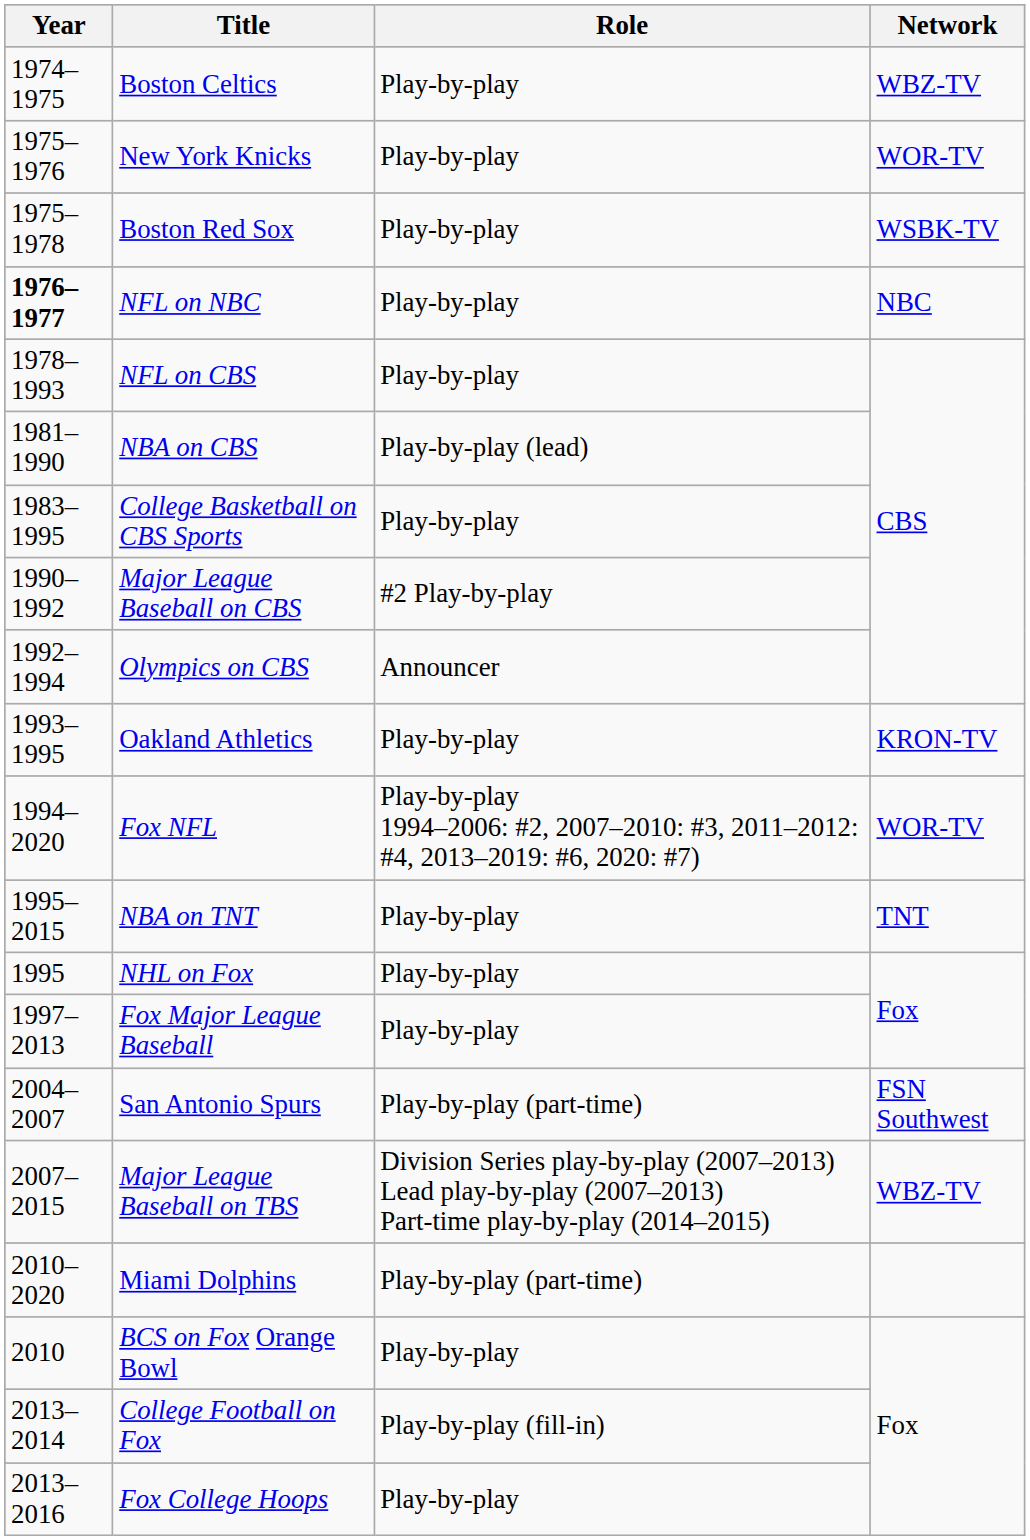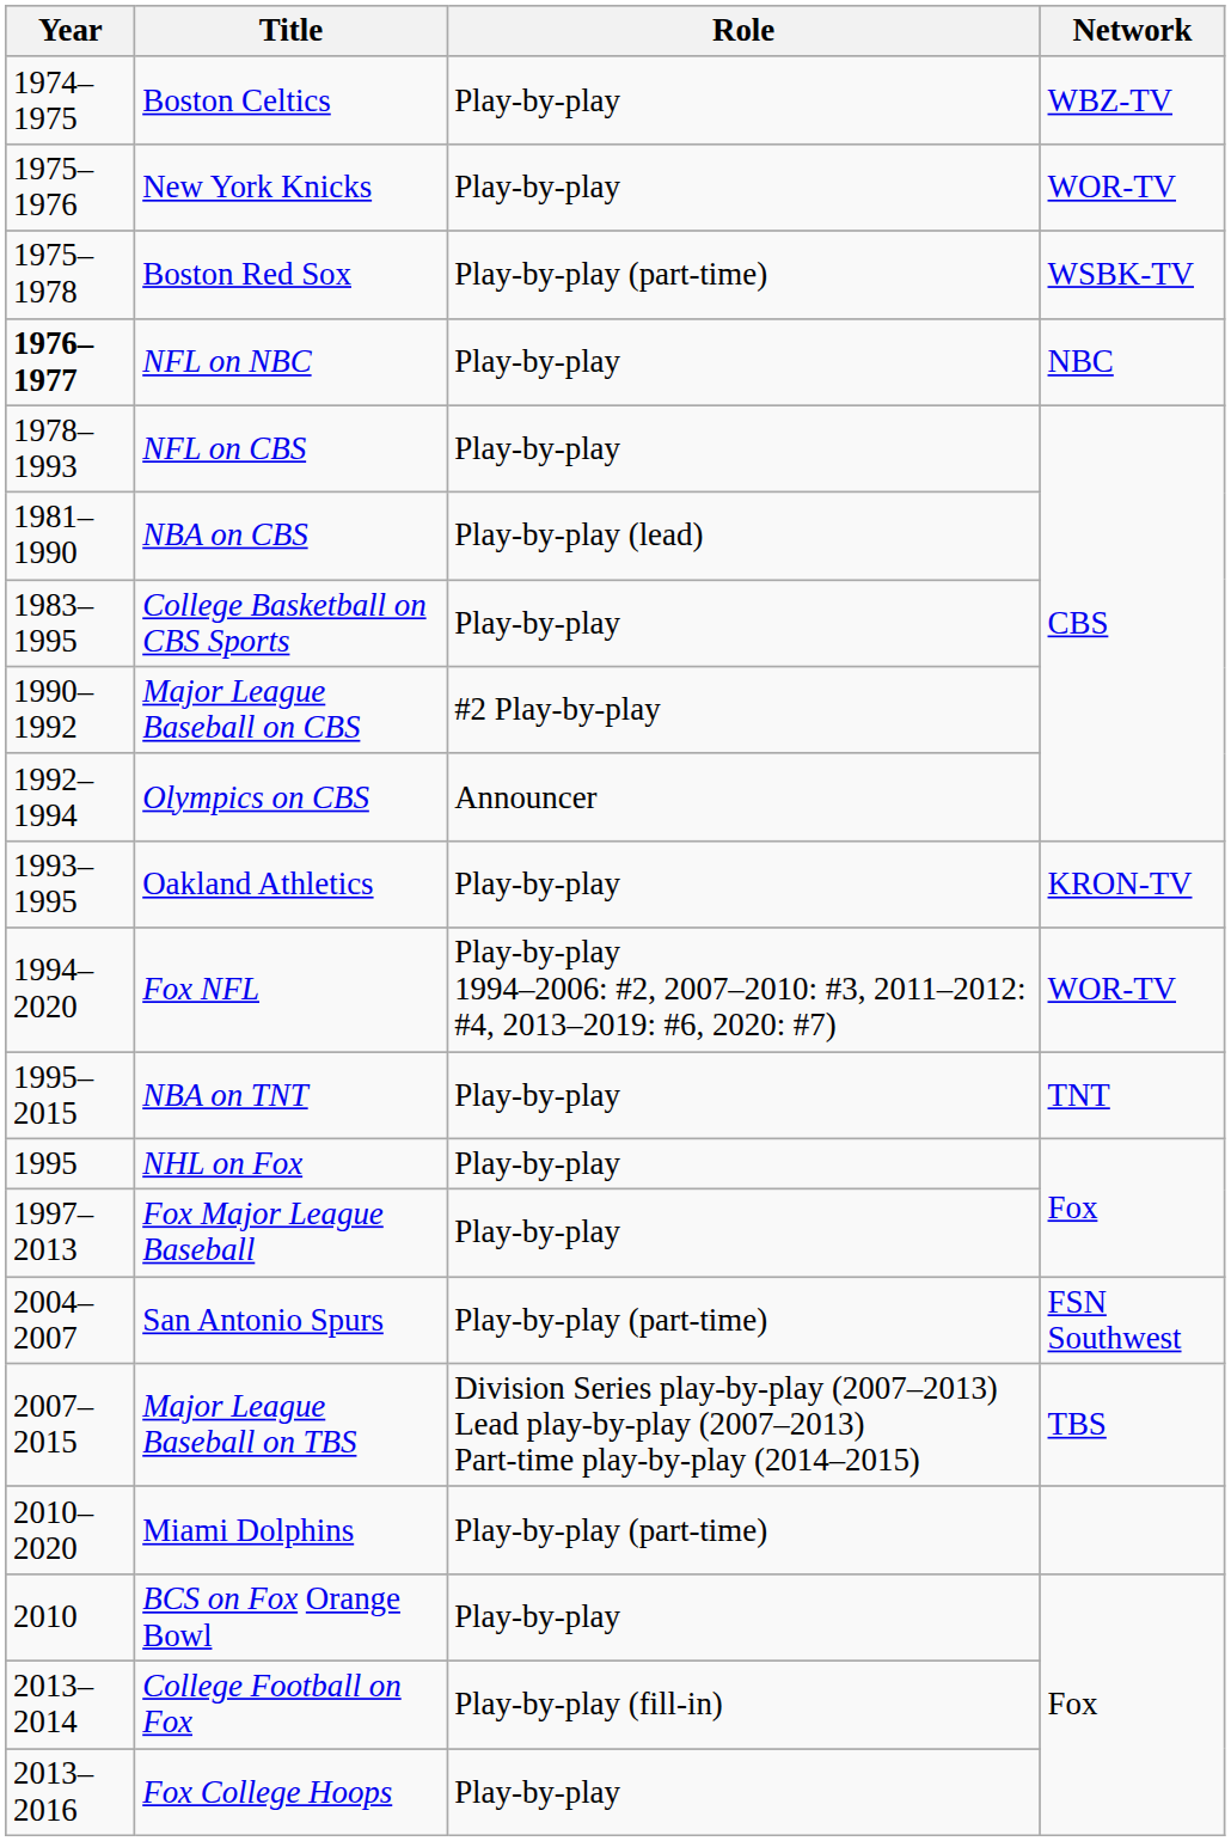Boston Red Sox | Role: Play-by-play -> Play-by-play (part-time)
Major League Baseball on TBS | Network: WBZ-TV -> TBS
